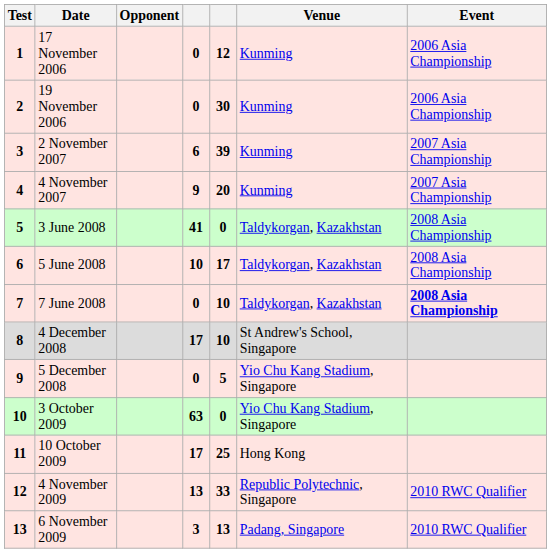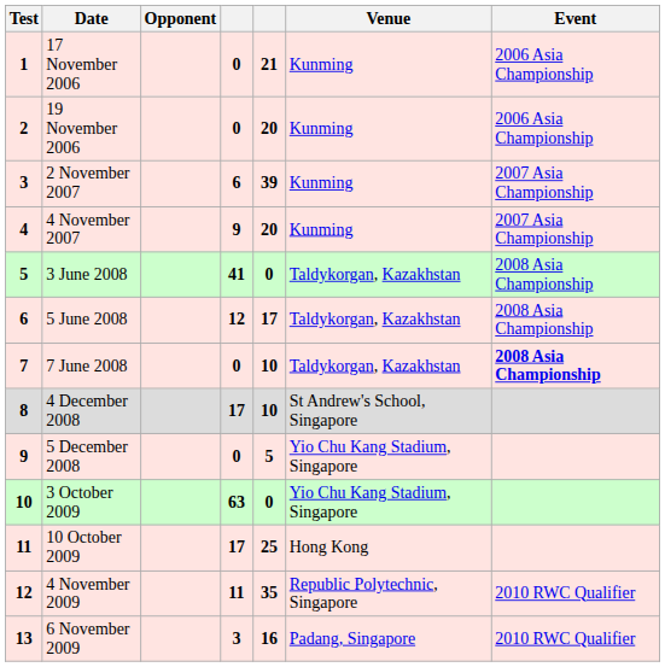17 November 2006 | column 5: 12 -> 21
19 November 2006 | column 5: 30 -> 20
5 June 2008 | column 4: 10 -> 12
4 November 2009 | column 4: 13 -> 11
4 November 2009 | column 5: 33 -> 35
6 November 2009 | column 5: 13 -> 16
